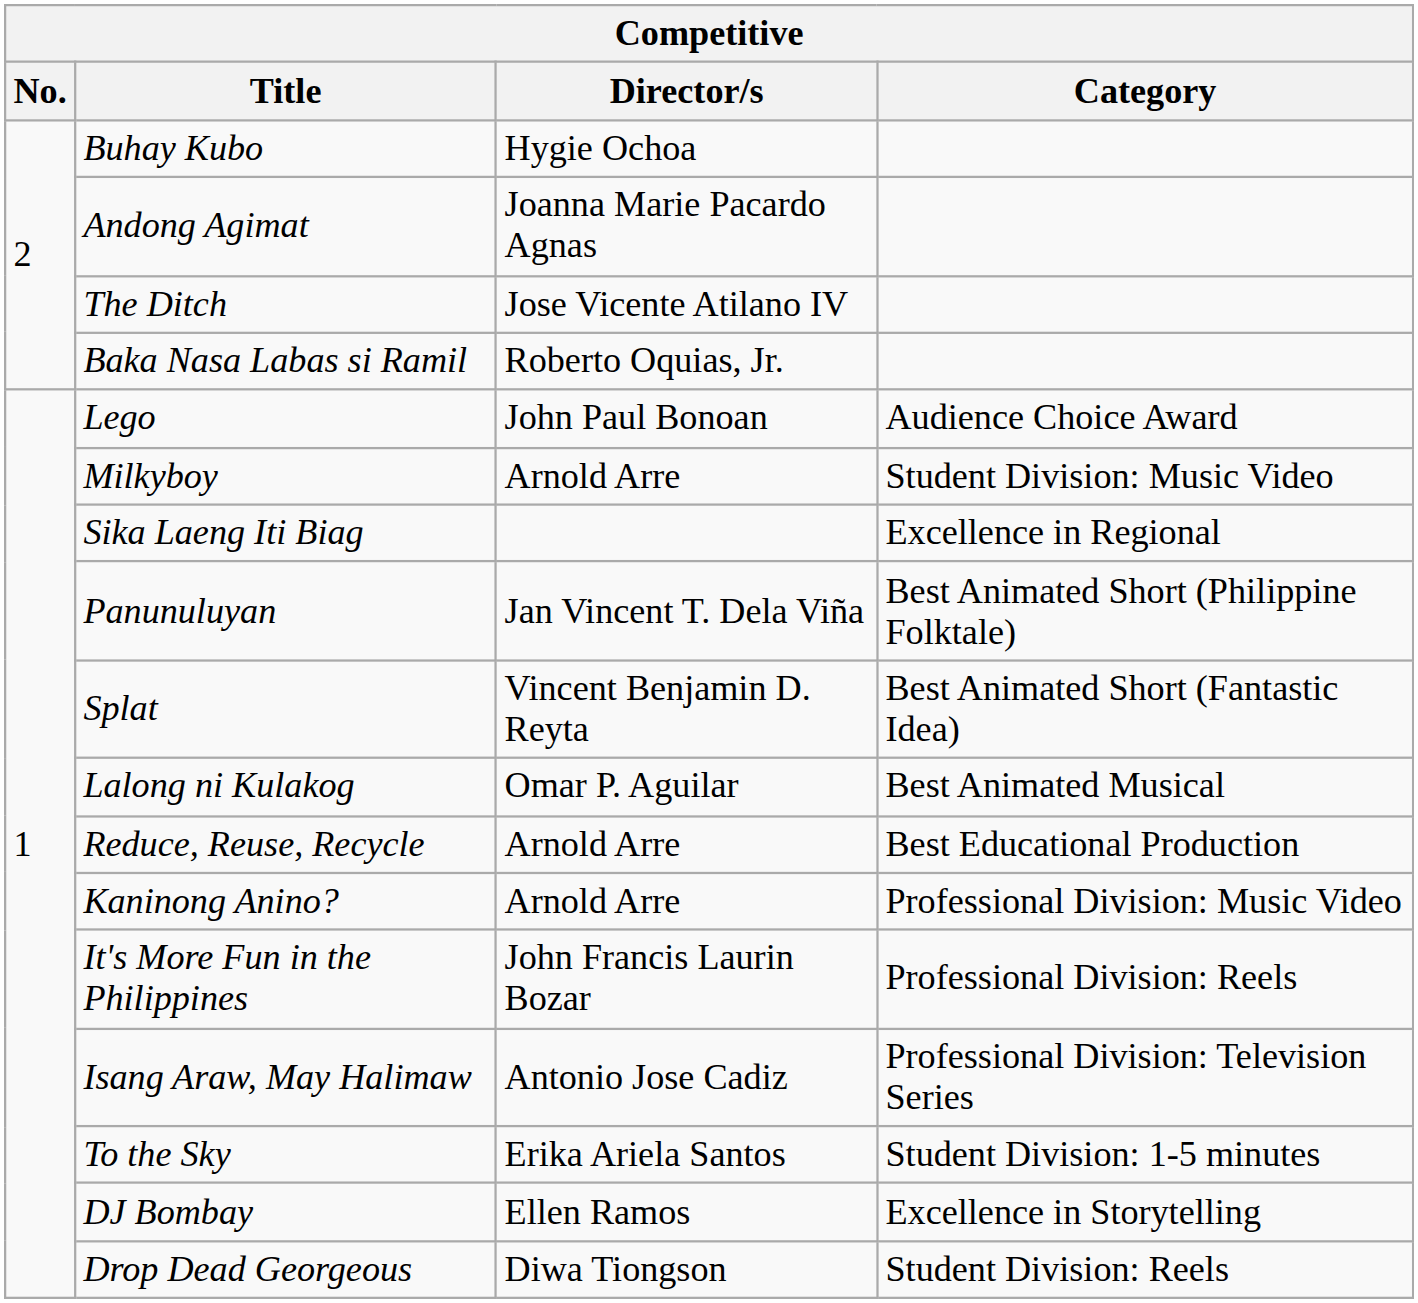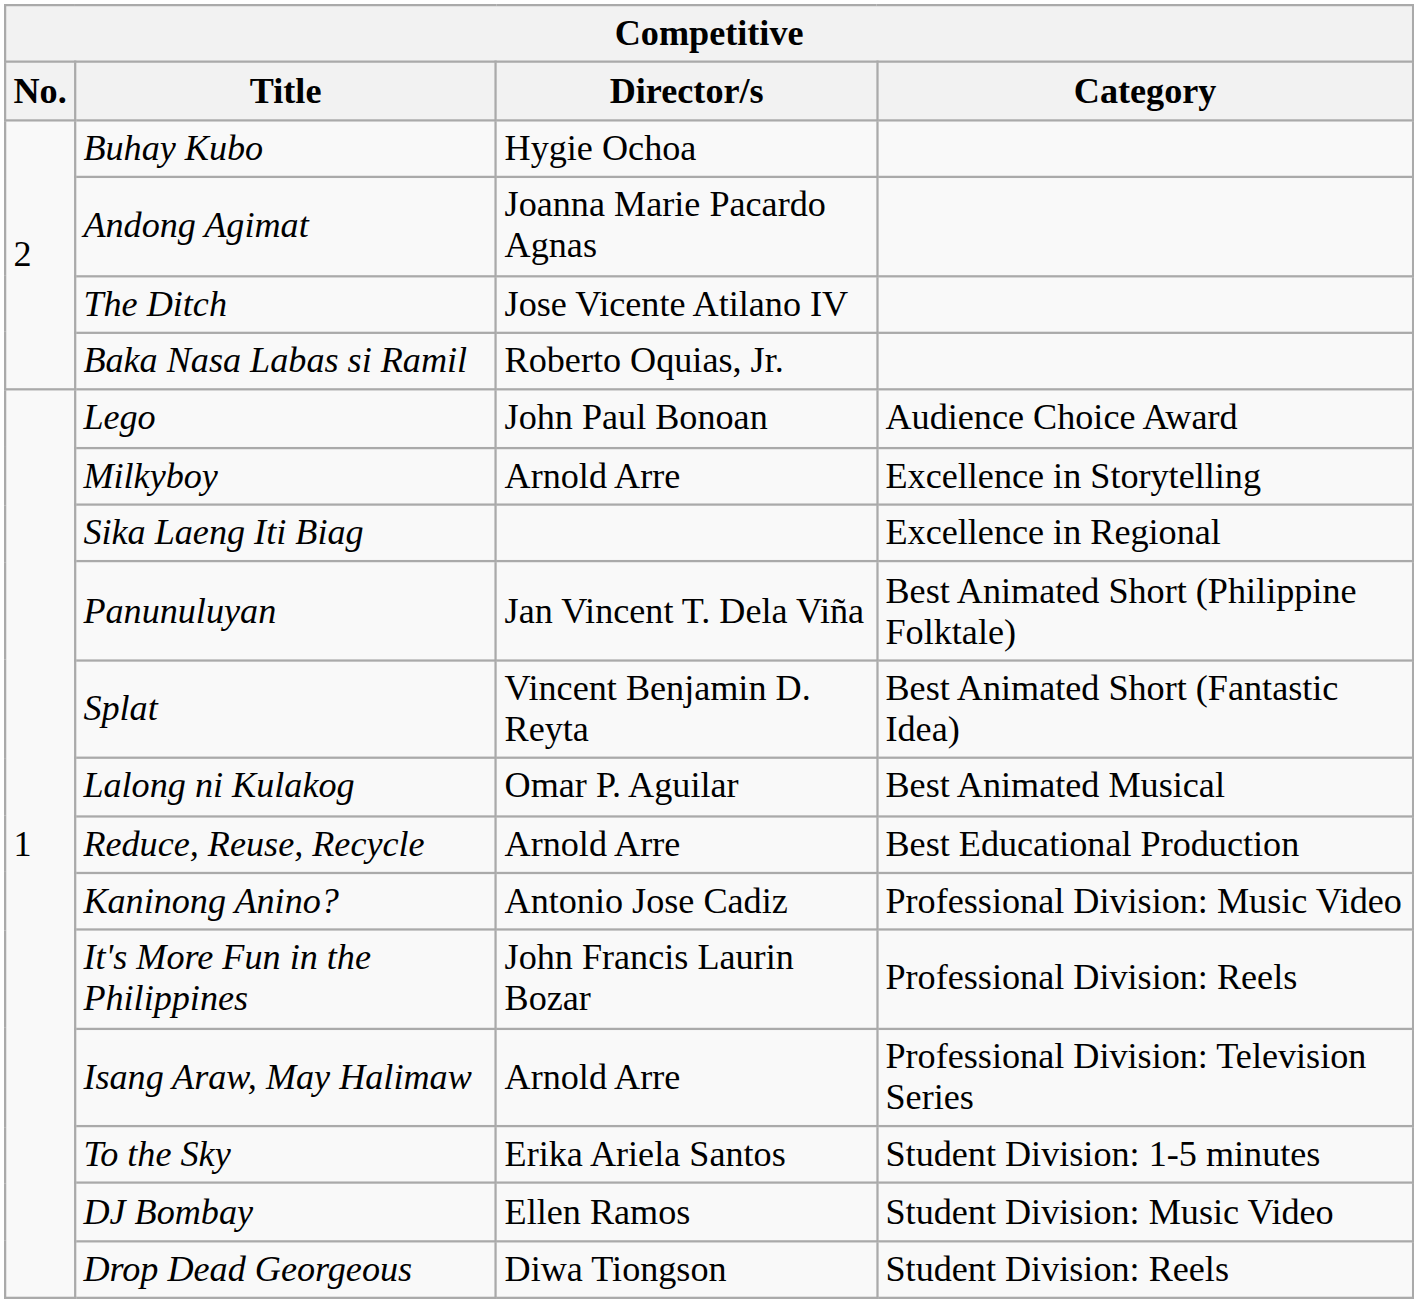Milkyboy | Category: Student Division: Music Video -> Excellence in Storytelling
Kaninong Anino? | Director/s: Arnold Arre -> Antonio Jose Cadiz
Isang Araw, May Halimaw | Director/s: Antonio Jose Cadiz -> Arnold Arre
DJ Bombay | Category: Excellence in Storytelling -> Student Division: Music Video
